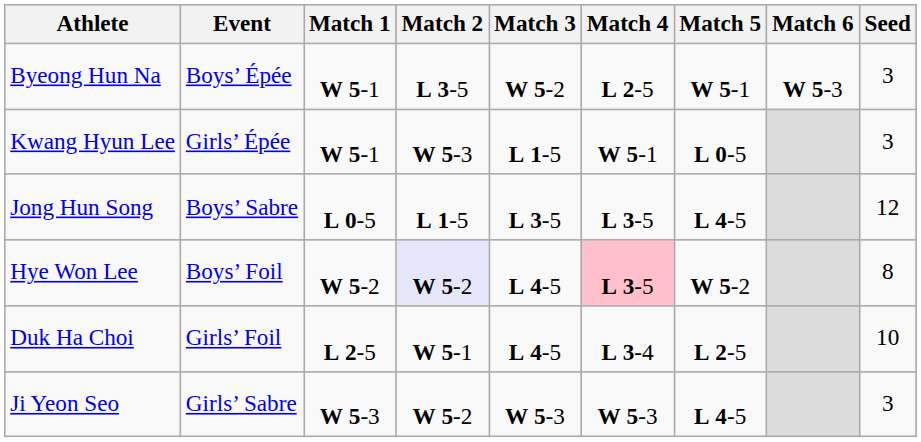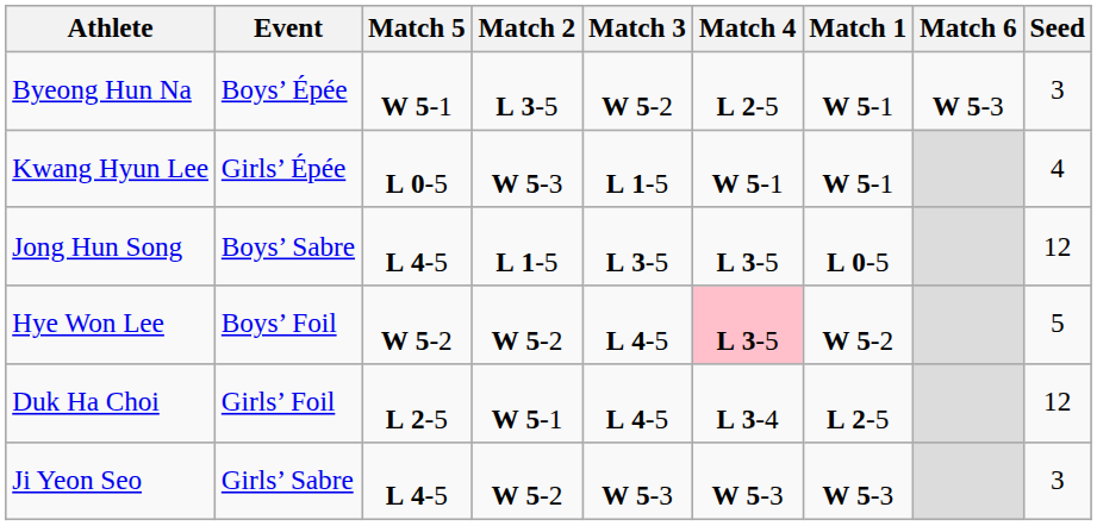columns swapped: Match 1 <-> Match 5
Kwang Hyun Lee | Seed: 3 -> 4
Hye Won Lee | Match 2: lavender background -> no background
Hye Won Lee | Seed: 8 -> 5
Duk Ha Choi | Seed: 10 -> 12
